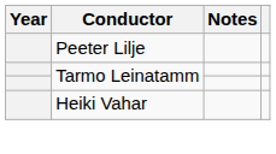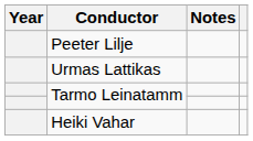+ row: Urmas Lattikas
